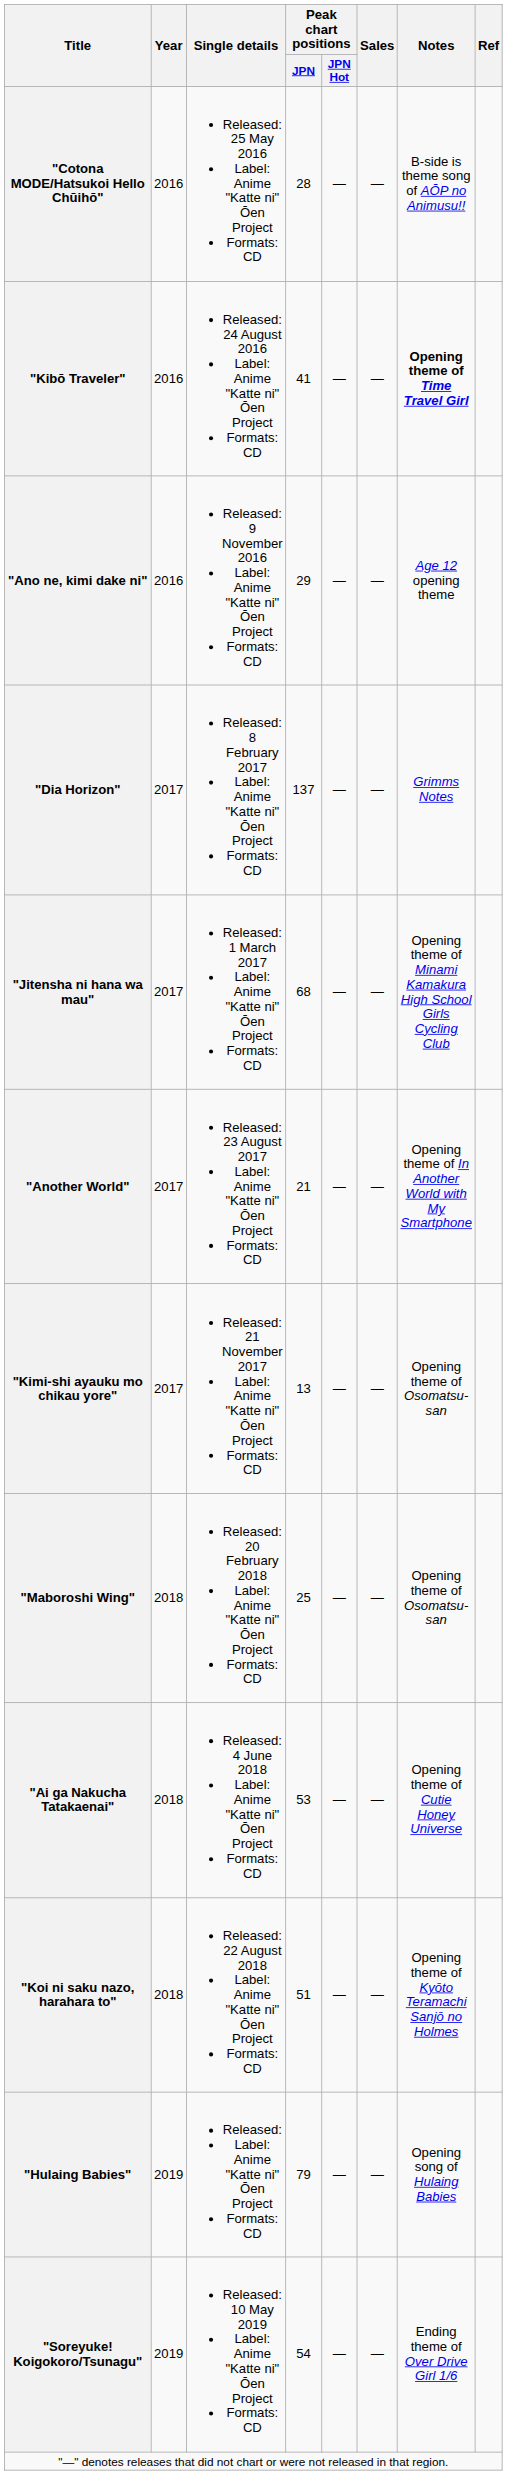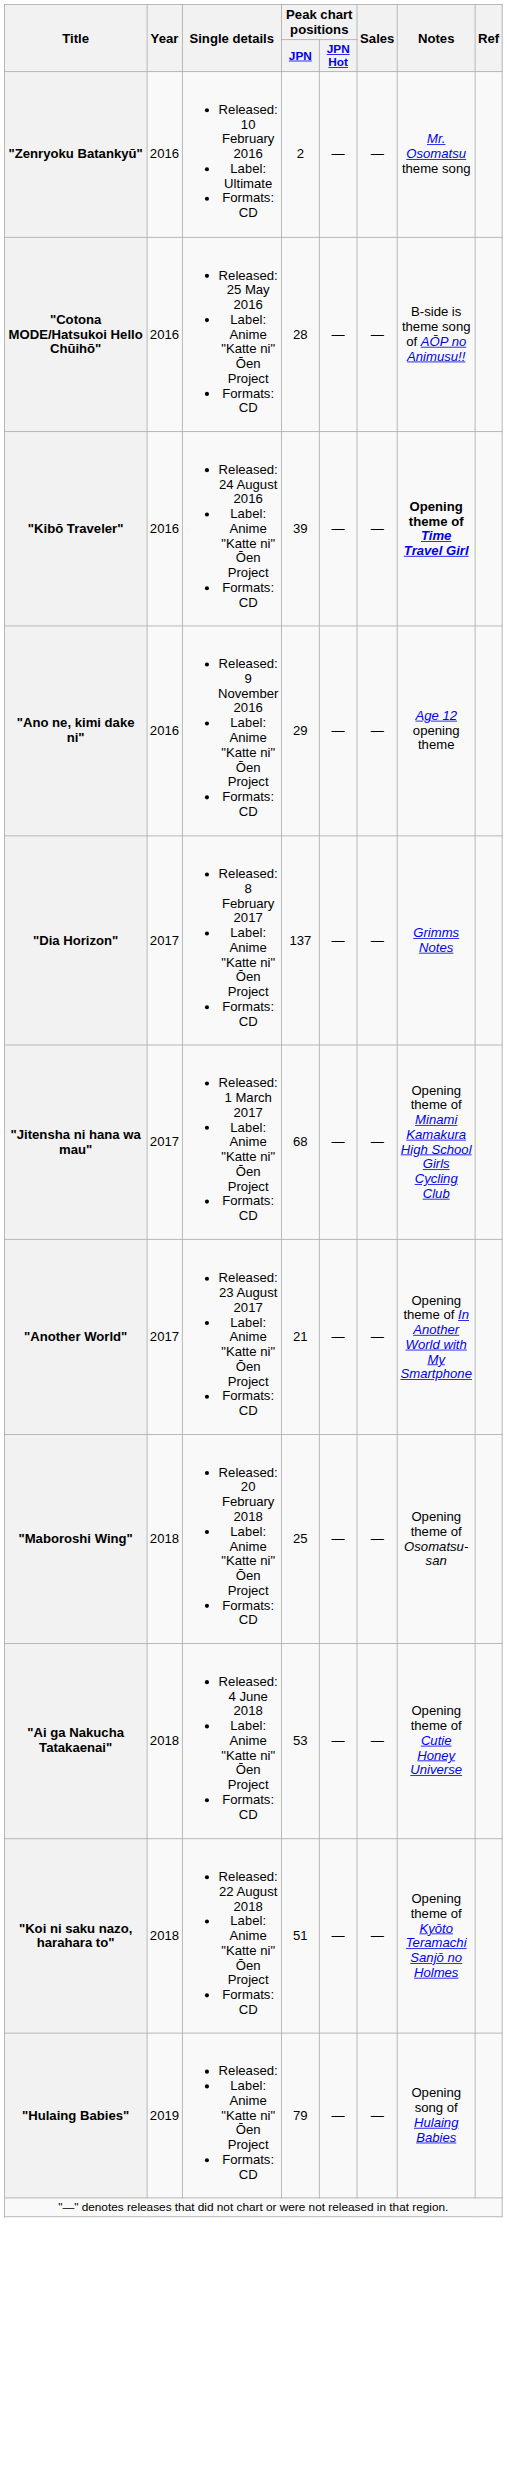+ row: "Zenryoku Batankyū" | 2016 | Released: 10 February 2016 Label: Ultimate Formats: CD | 2 | — | — | Mr. Osomatsu theme song
"Kibō Traveler" | Peak chart positions / JPN: 41 -> 39
- row: "Kimi-shi ayauku mo chikau yore" | 2017 | Released: 21 November 2017 Label: Anime "Katte ni" Ōen Project Formats: CD | 13 | — | — | Opening theme of Osomatsu-san
- row: "Soreyuke! Koigokoro/Tsunagu" | 2019 | Released: 10 May 2019 Label: Anime "Katte ni" Ōen Project Formats: CD | 54 | — | — | Ending theme of Over Drive Girl 1/6
